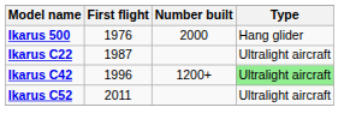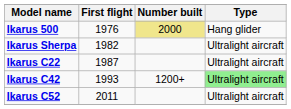Ikarus 500 | Number built: no background -> khaki background
+ row: Ikarus Sherpa | 1982 | Ultralight aircraft
Ikarus C42 | First flight: 1996 -> 1993
